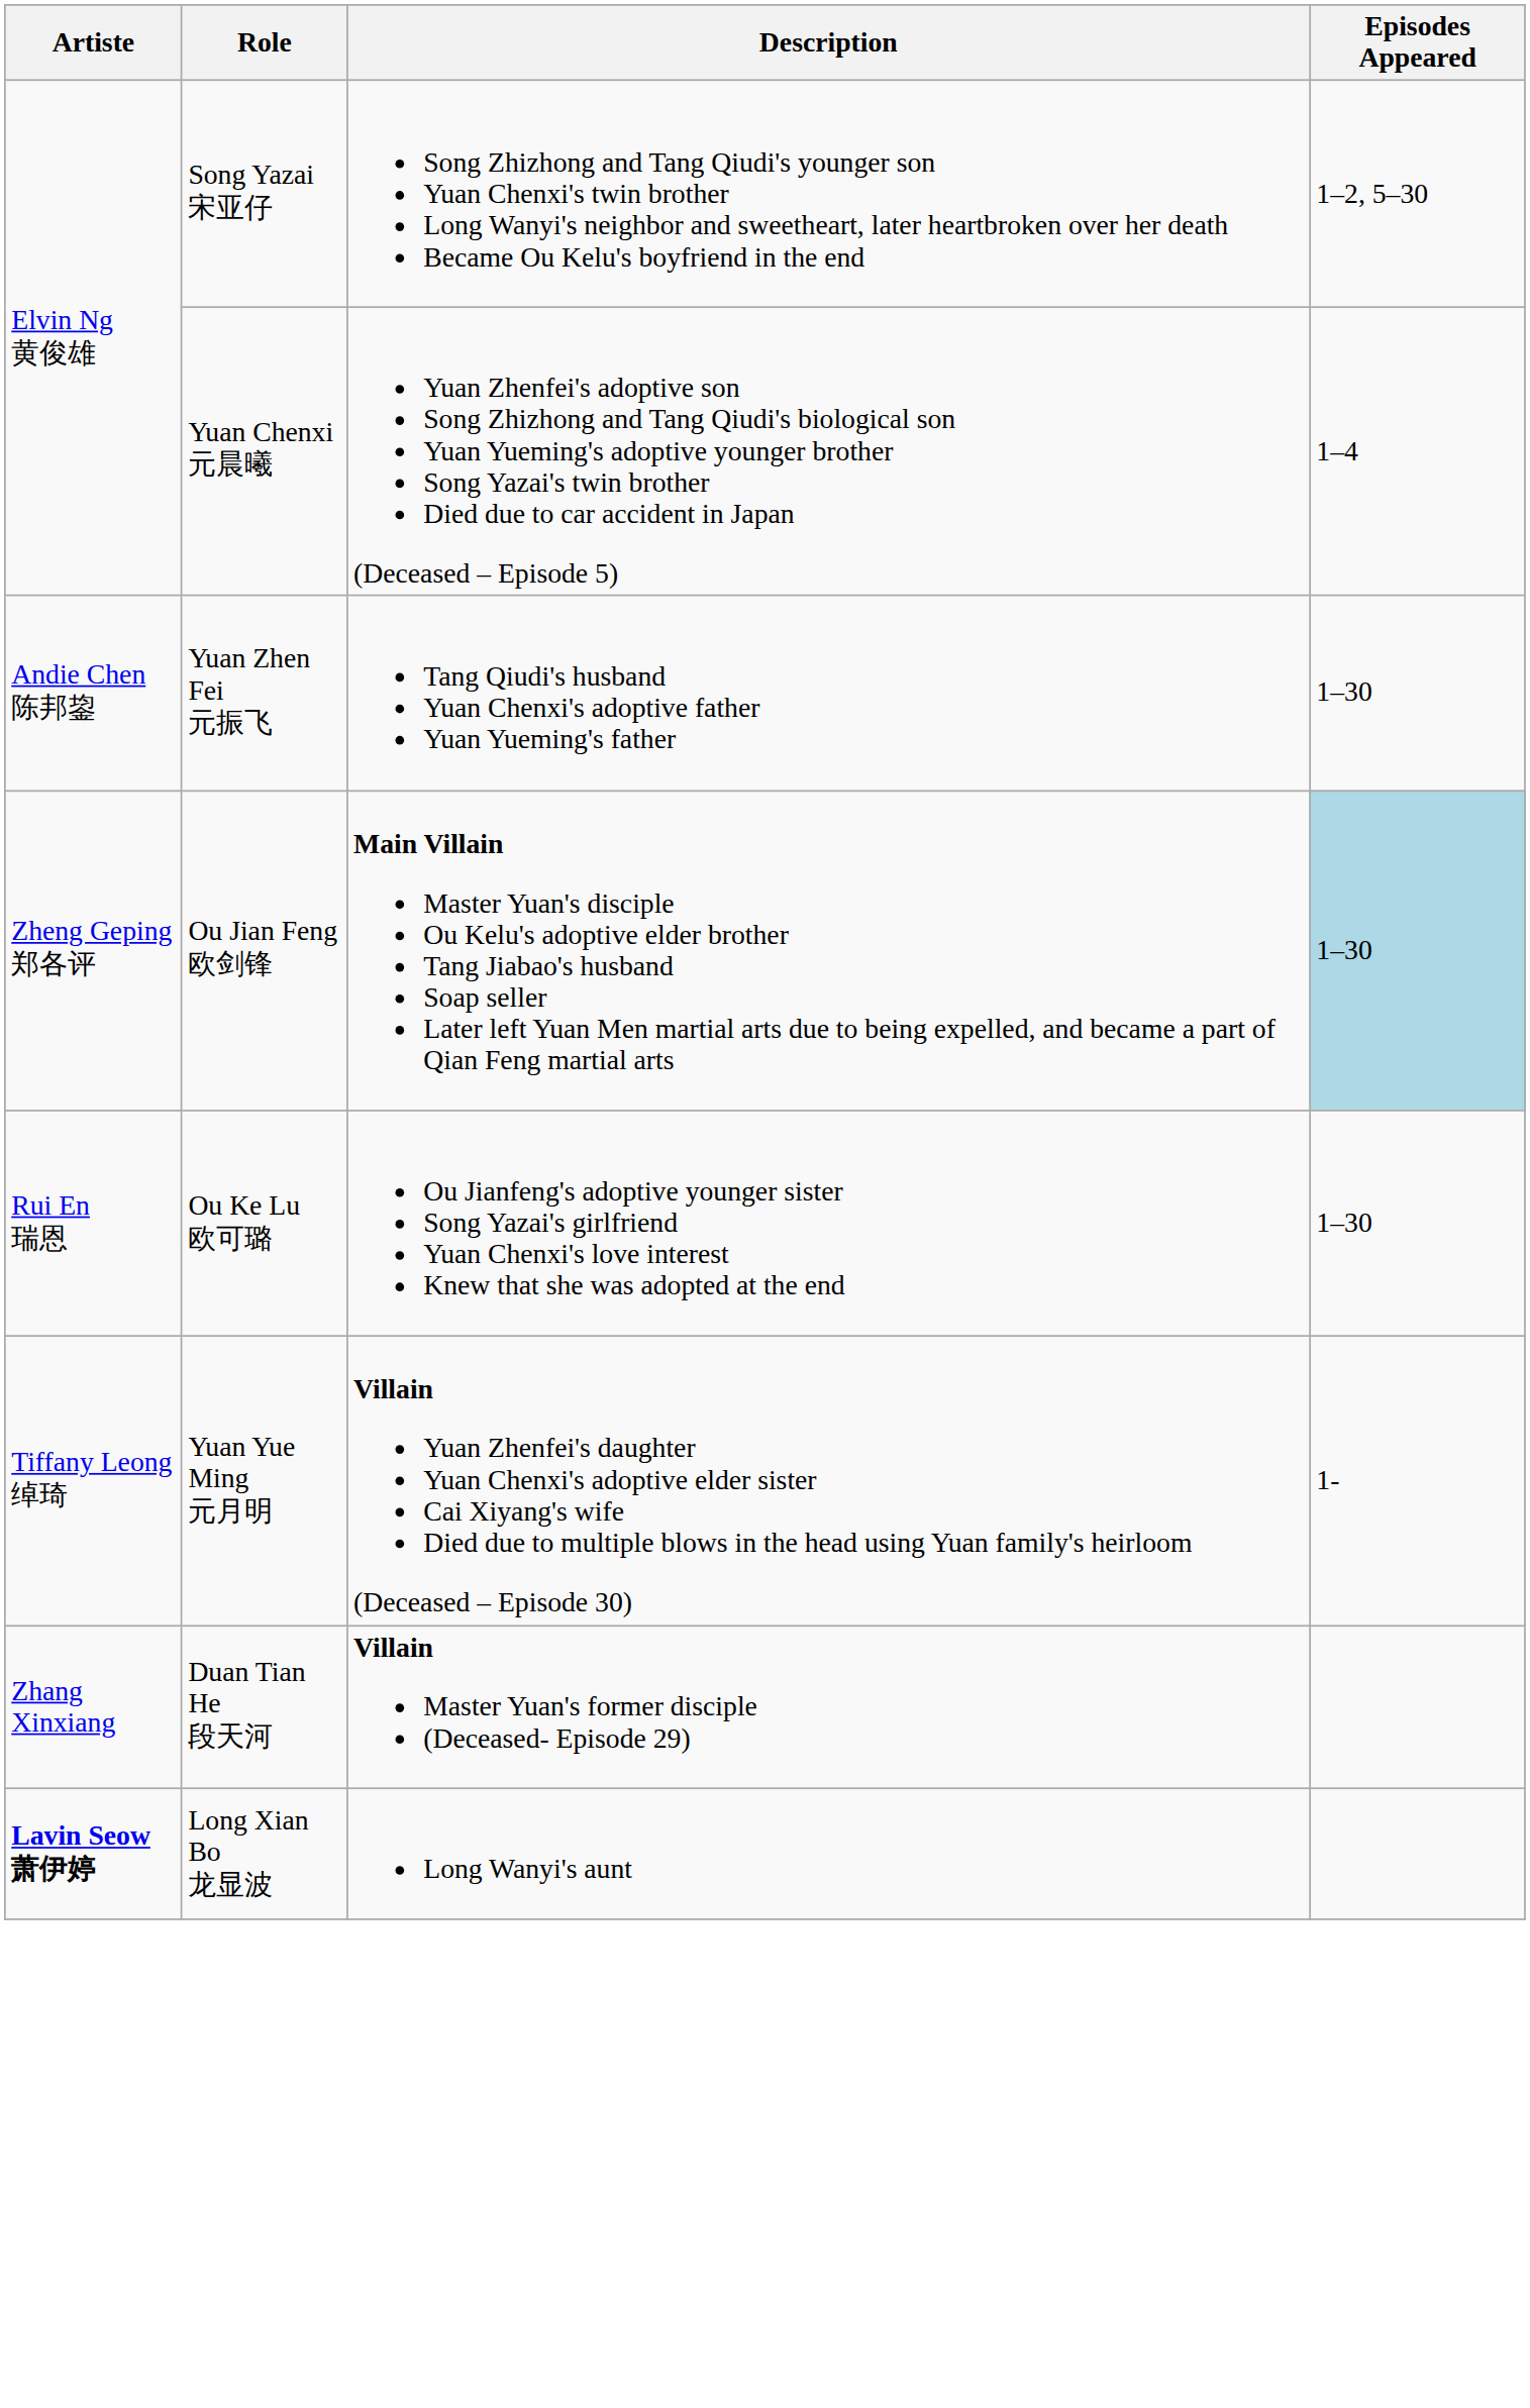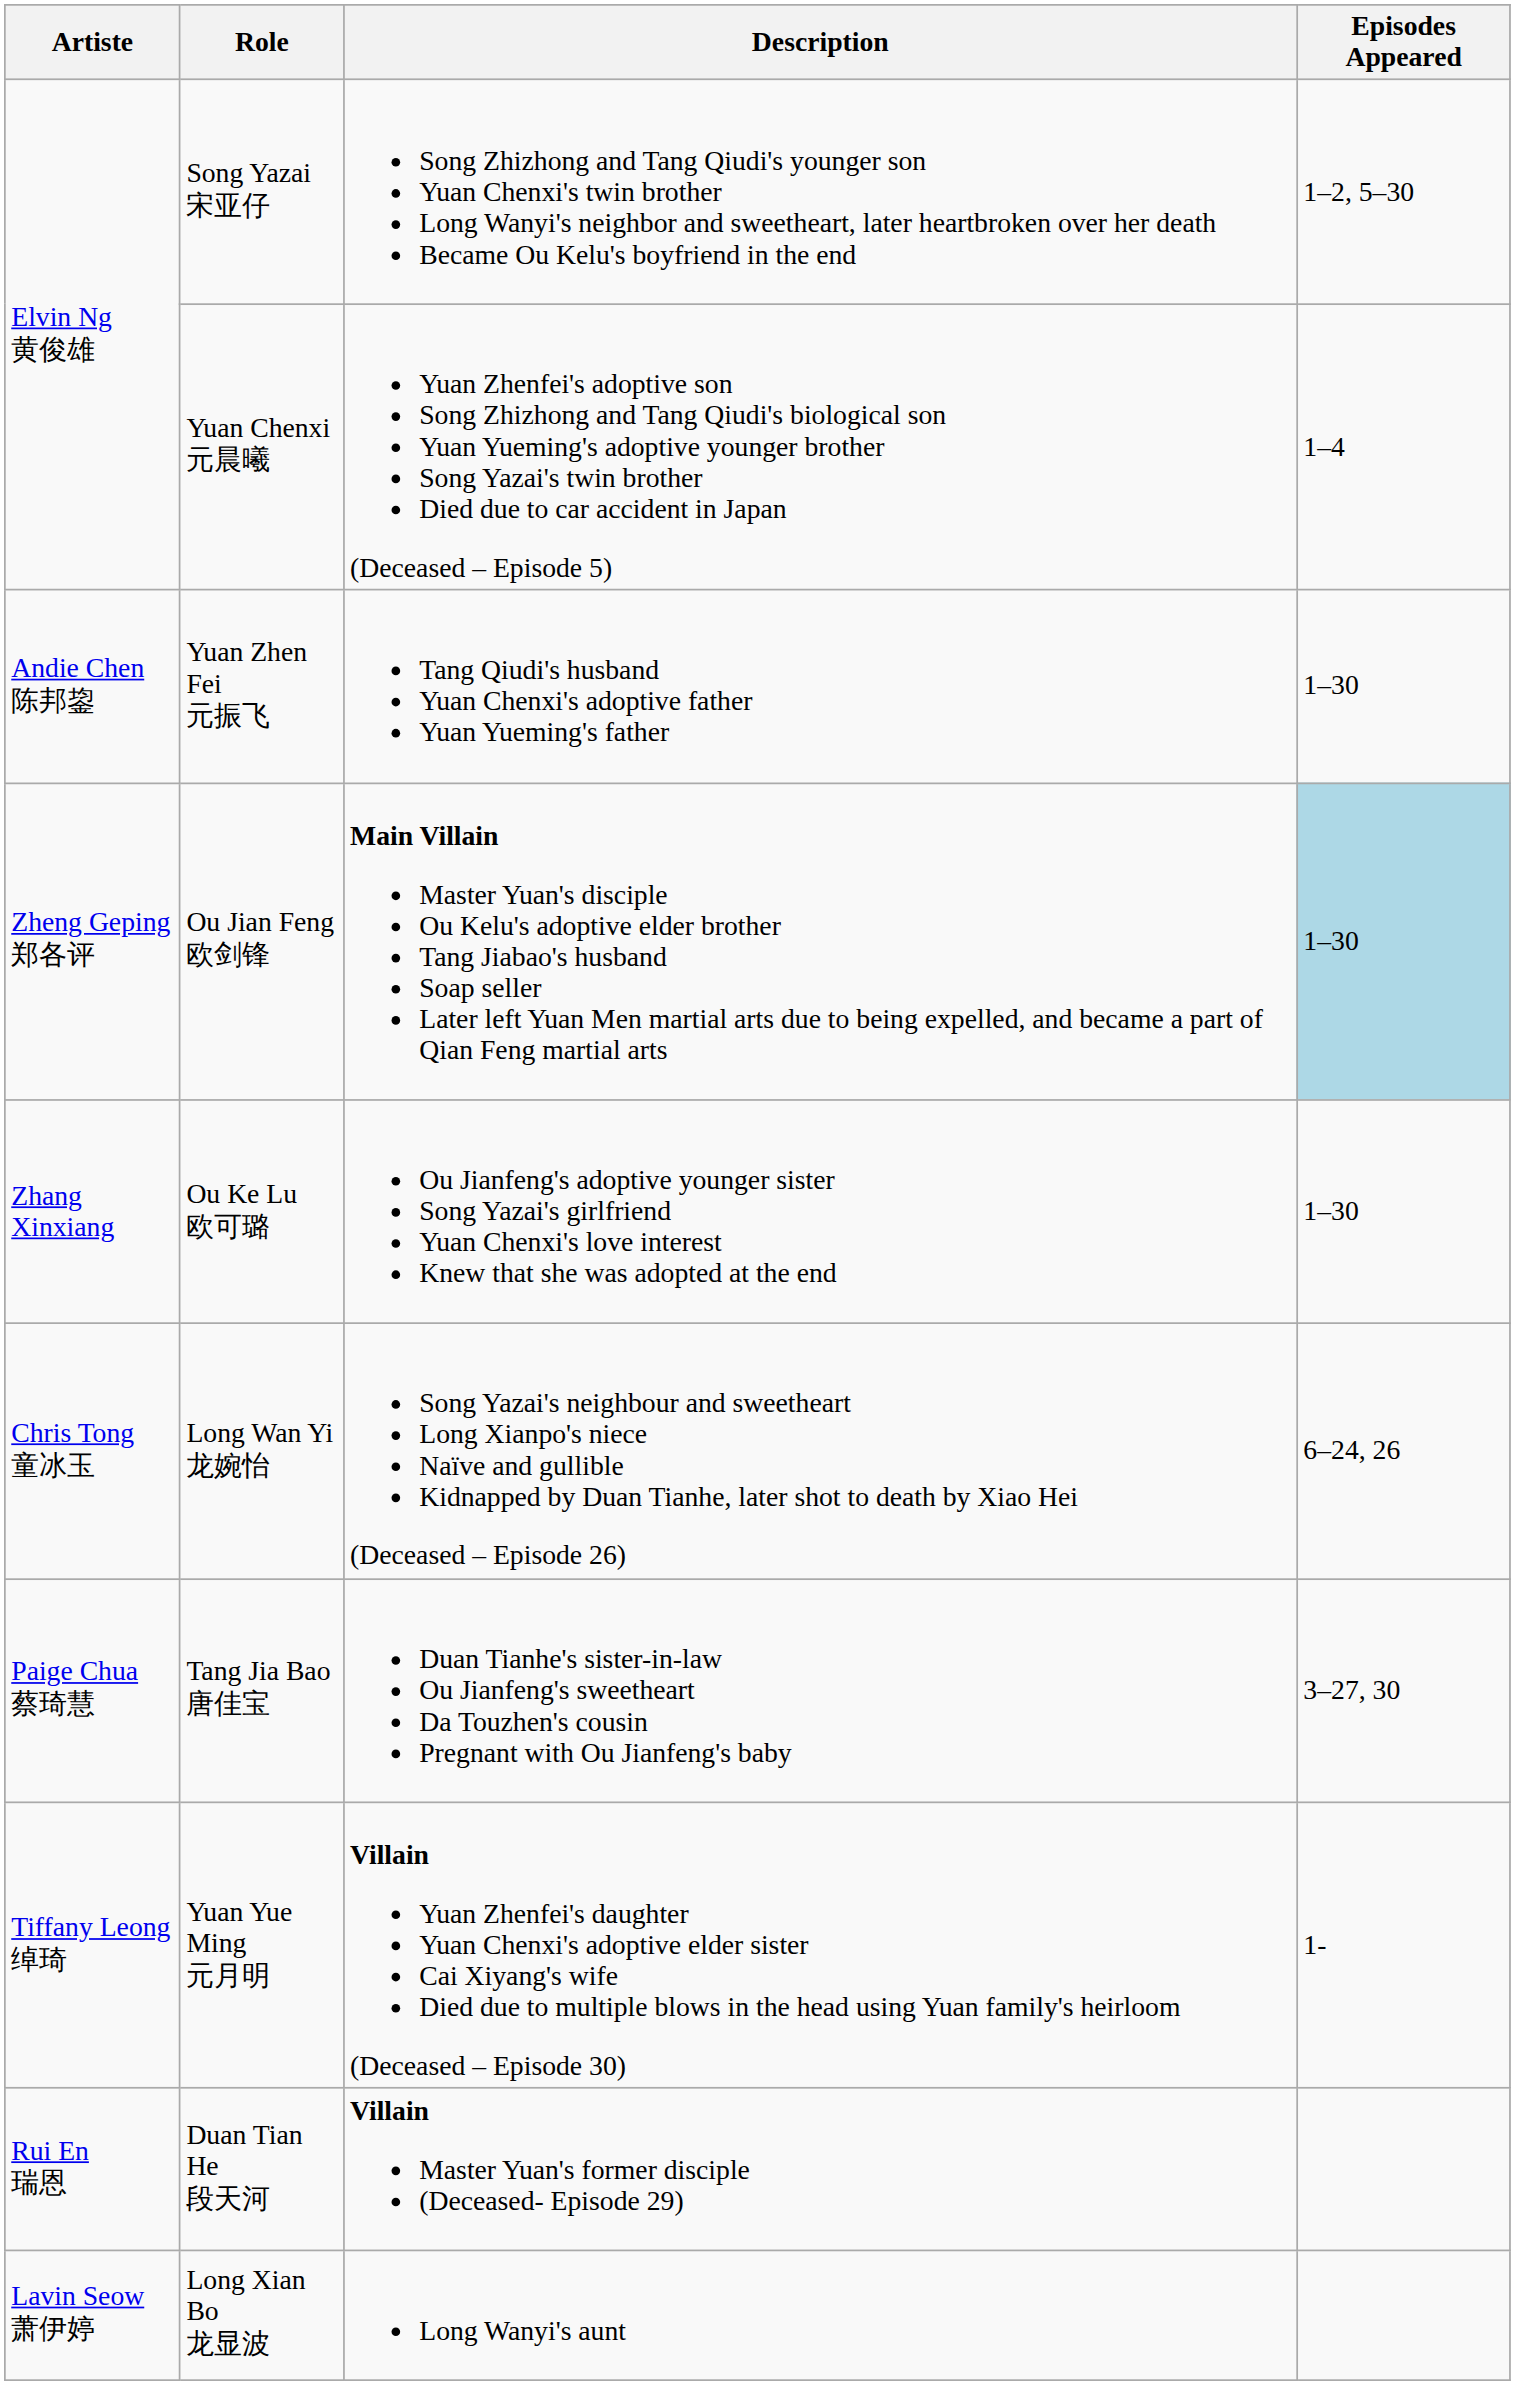Ou Ke Lu 欧可璐 | Artiste: Rui En 瑞恩 -> Zhang Xinxiang
+ row: Chris Tong 童冰玉 | Long Wan Yi 龙婉怡 | Song Yazai's neighbour and sweetheart Long Xianpo's niece Naïve and gullible Kidnapped by Duan Tianhe, later shot to death by Xiao Hei (Deceased – Episode 26) | 6–24, 26
+ row: Paige Chua 蔡琦慧 | Tang Jia Bao 唐佳宝 | Duan Tianhe's sister-in-law Ou Jianfeng's sweetheart Da Touzhen's cousin Pregnant with Ou Jianfeng's baby | 3–27, 30
Duan Tian He 段天河 | Artiste: Zhang Xinxiang -> Rui En 瑞恩
Long Xian Bo 龙显波 | Artiste: bold -> normal
